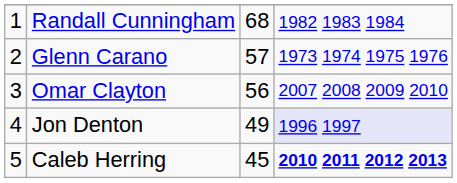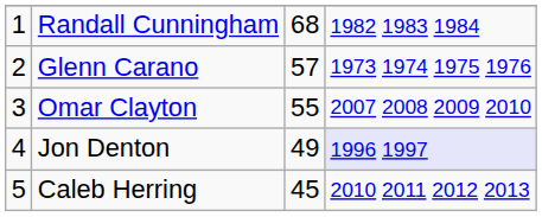Omar Clayton | column 3: 56 -> 55
Caleb Herring | column 4: bold -> normal
